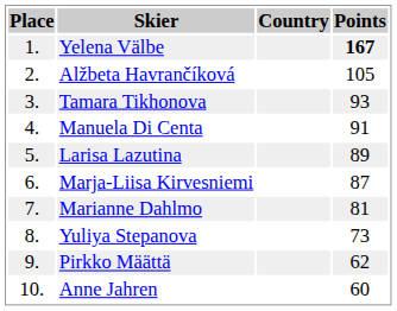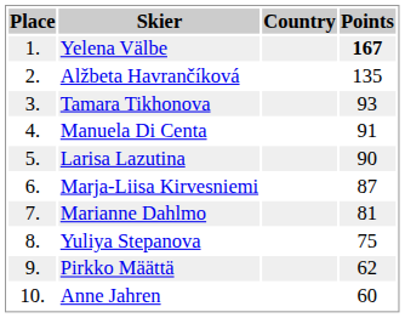Alžbeta Havrančíková | Points: 105 -> 135
Larisa Lazutina | Points: 89 -> 90
Yuliya Stepanova | Points: 73 -> 75
